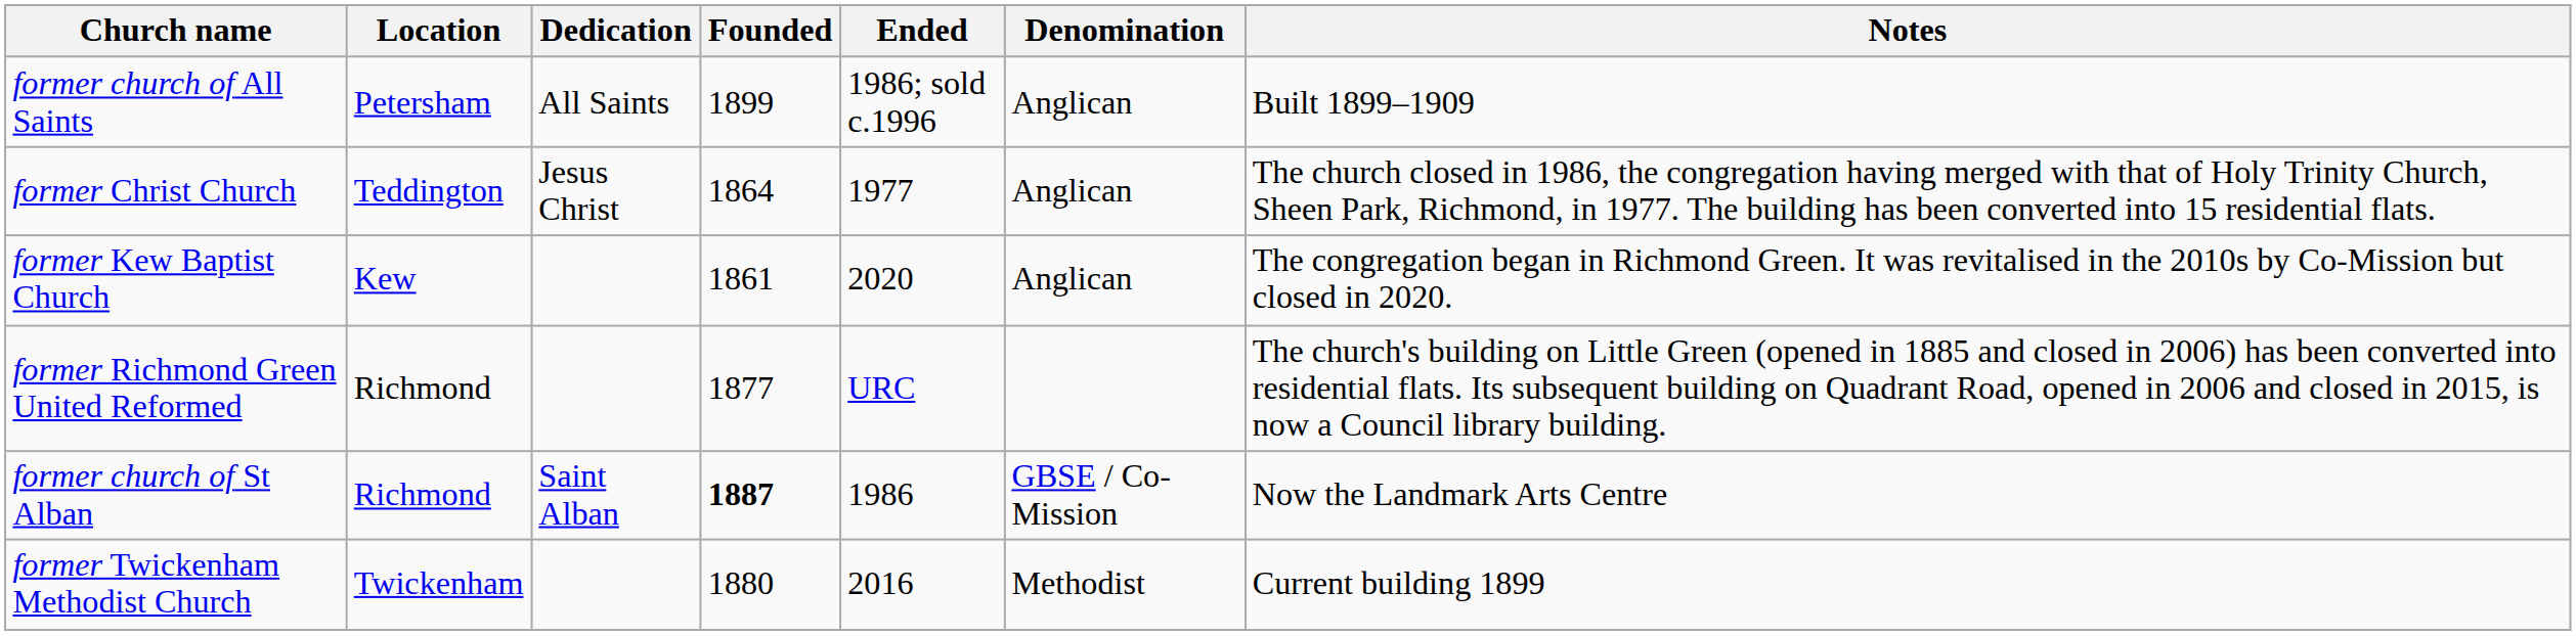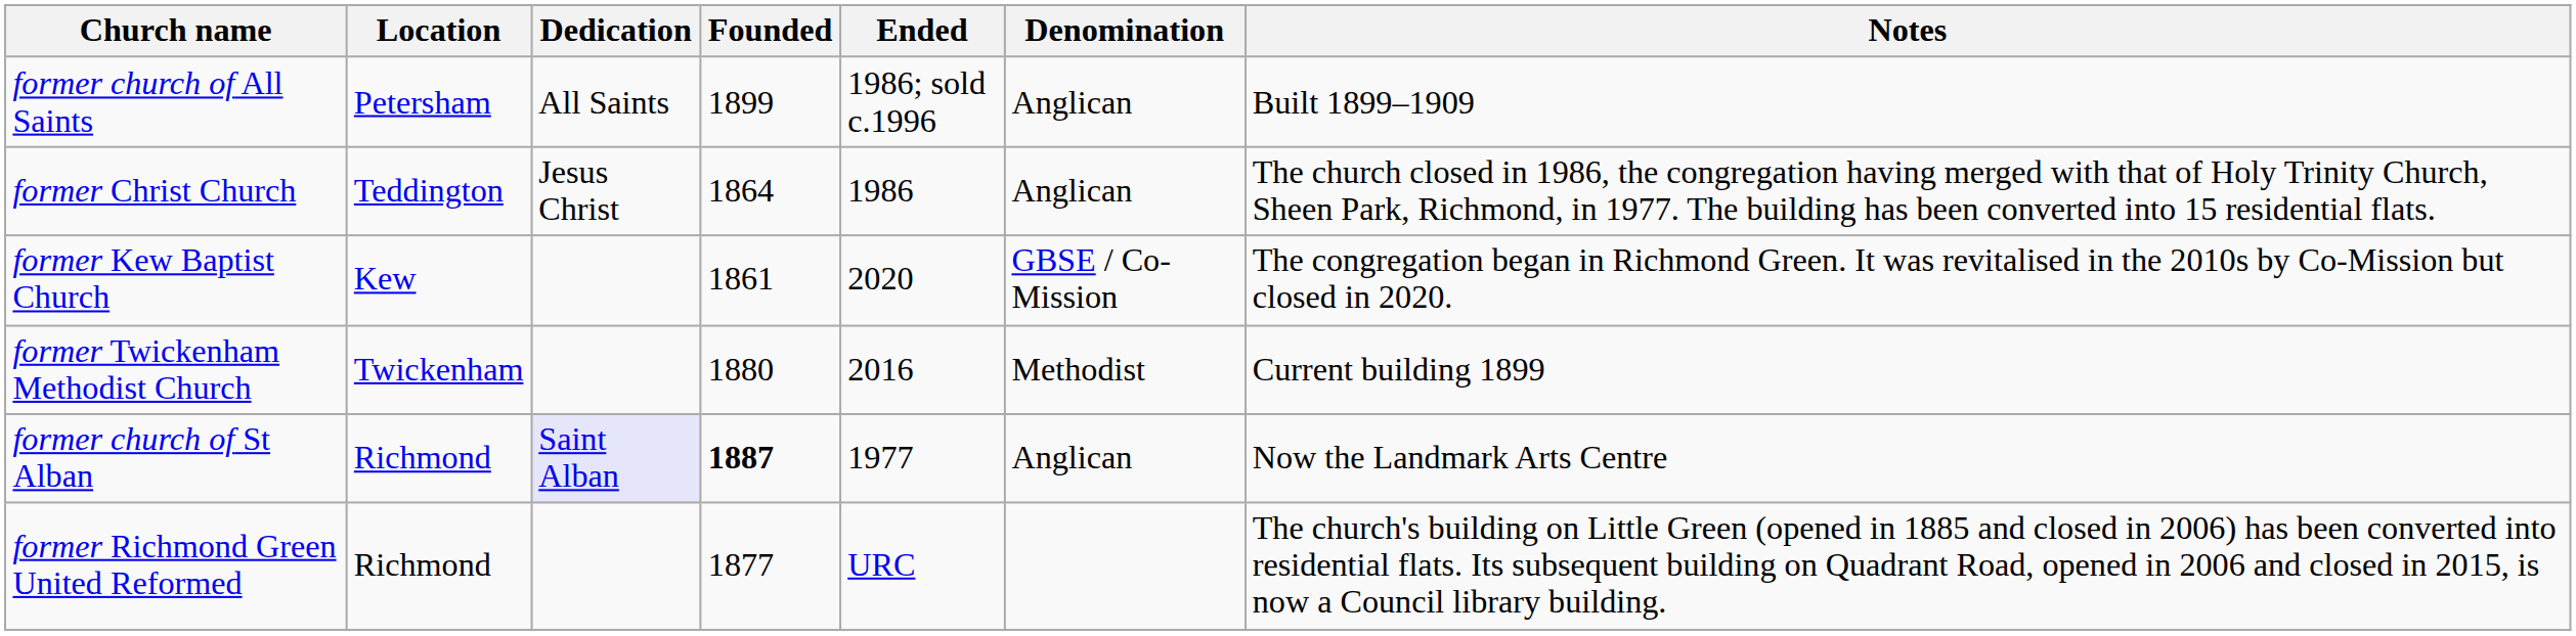former Christ Church | Ended: 1977 -> 1986
former Kew Baptist Church | Denomination: Anglican -> GBSE / Co-Mission
rows swapped: former Richmond Green United Reformed <-> former Twickenham Methodist Church
former church of St Alban | Dedication: no background -> lavender background
former church of St Alban | Ended: 1986 -> 1977
former church of St Alban | Denomination: GBSE / Co-Mission -> Anglican
